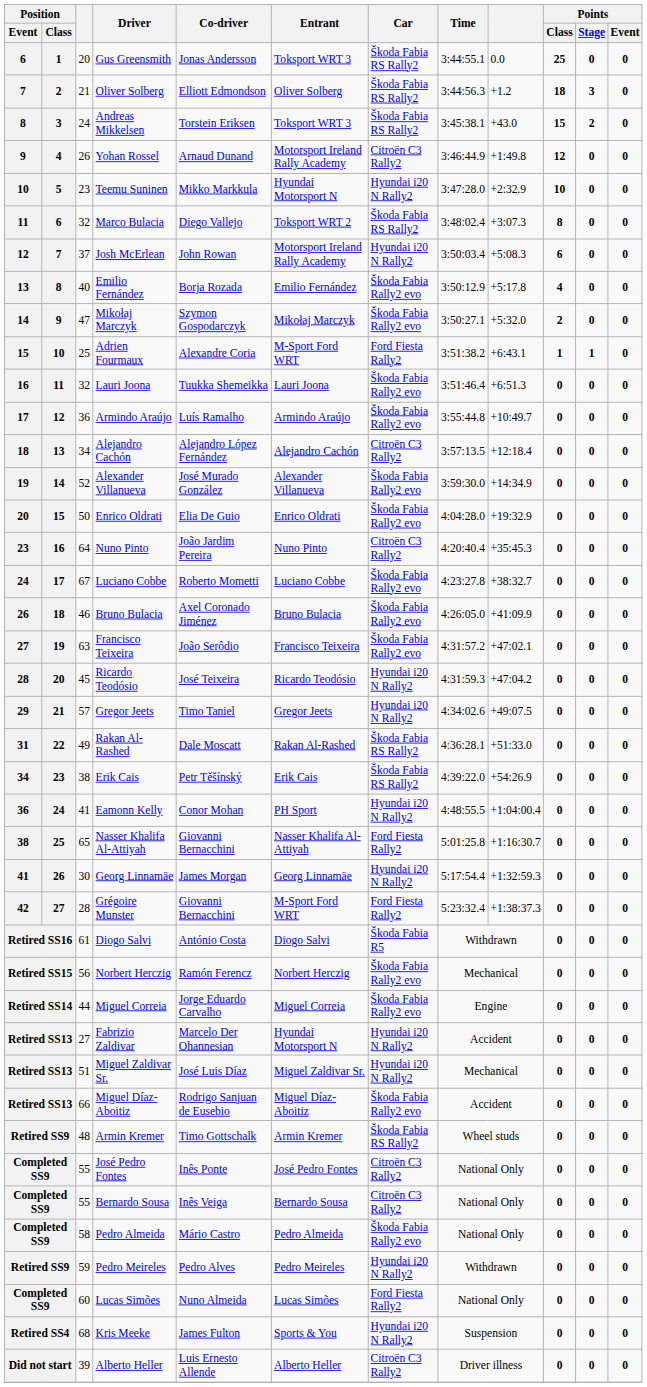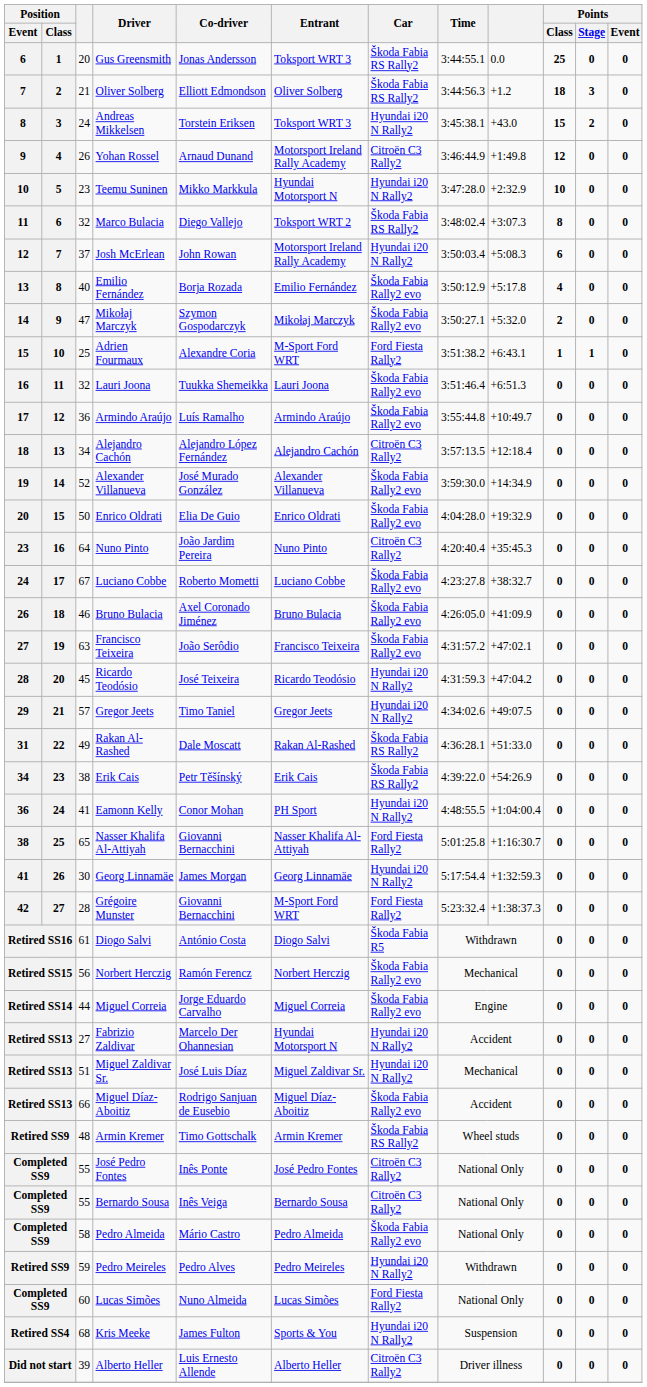Andreas Mikkelsen | Car: Škoda Fabia RS Rally2 -> Hyundai i20 N Rally2
